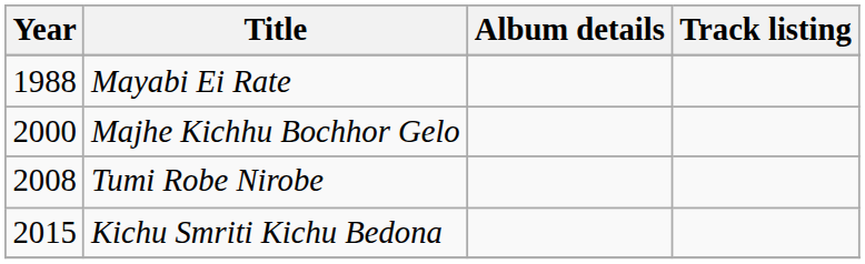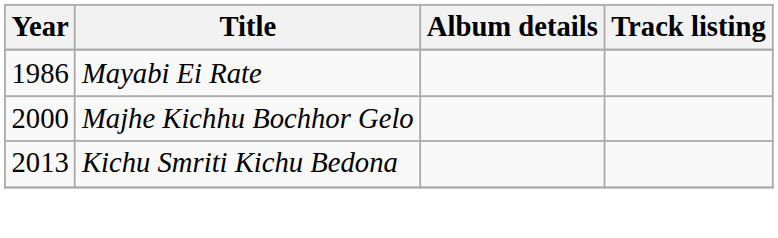Mayabi Ei Rate | Year: 1988 -> 1986
- row: 2008 | Tumi Robe Nirobe
Kichu Smriti Kichu Bedona | Year: 2015 -> 2013
